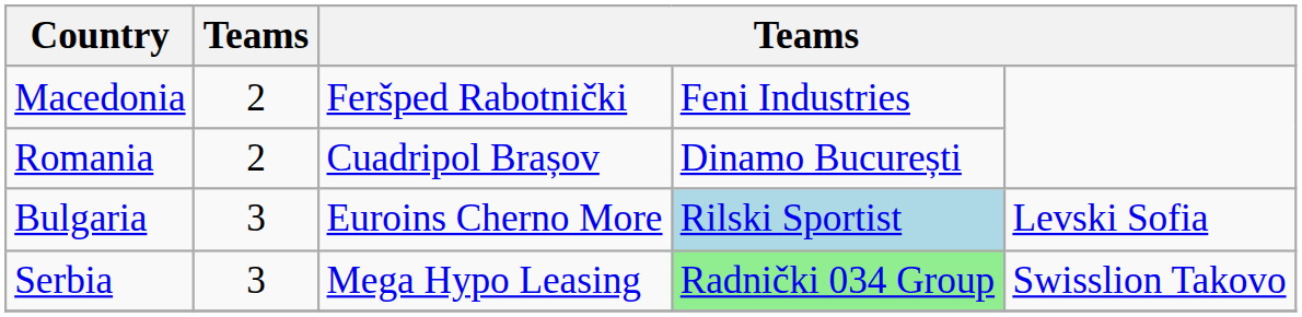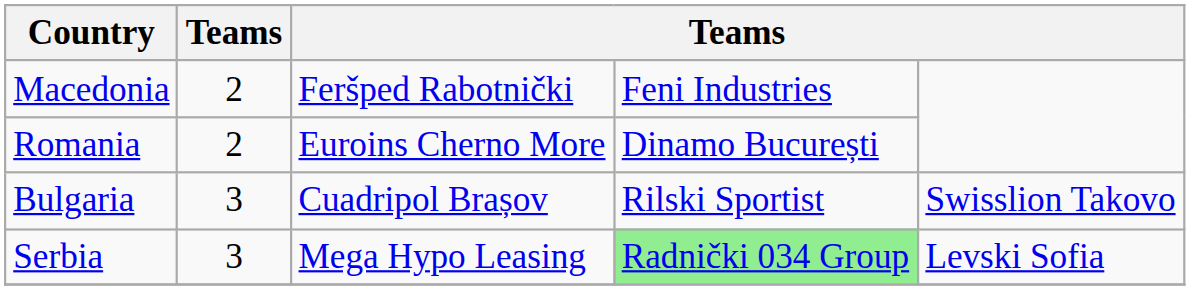Romania | column 3: Cuadripol Brașov -> Euroins Cherno More
Bulgaria | column 3: Euroins Cherno More -> Cuadripol Brașov
Bulgaria | column 4: lightblue background -> no background
Bulgaria | column 5: Levski Sofia -> Swisslion Takovo
Serbia | column 5: Swisslion Takovo -> Levski Sofia
